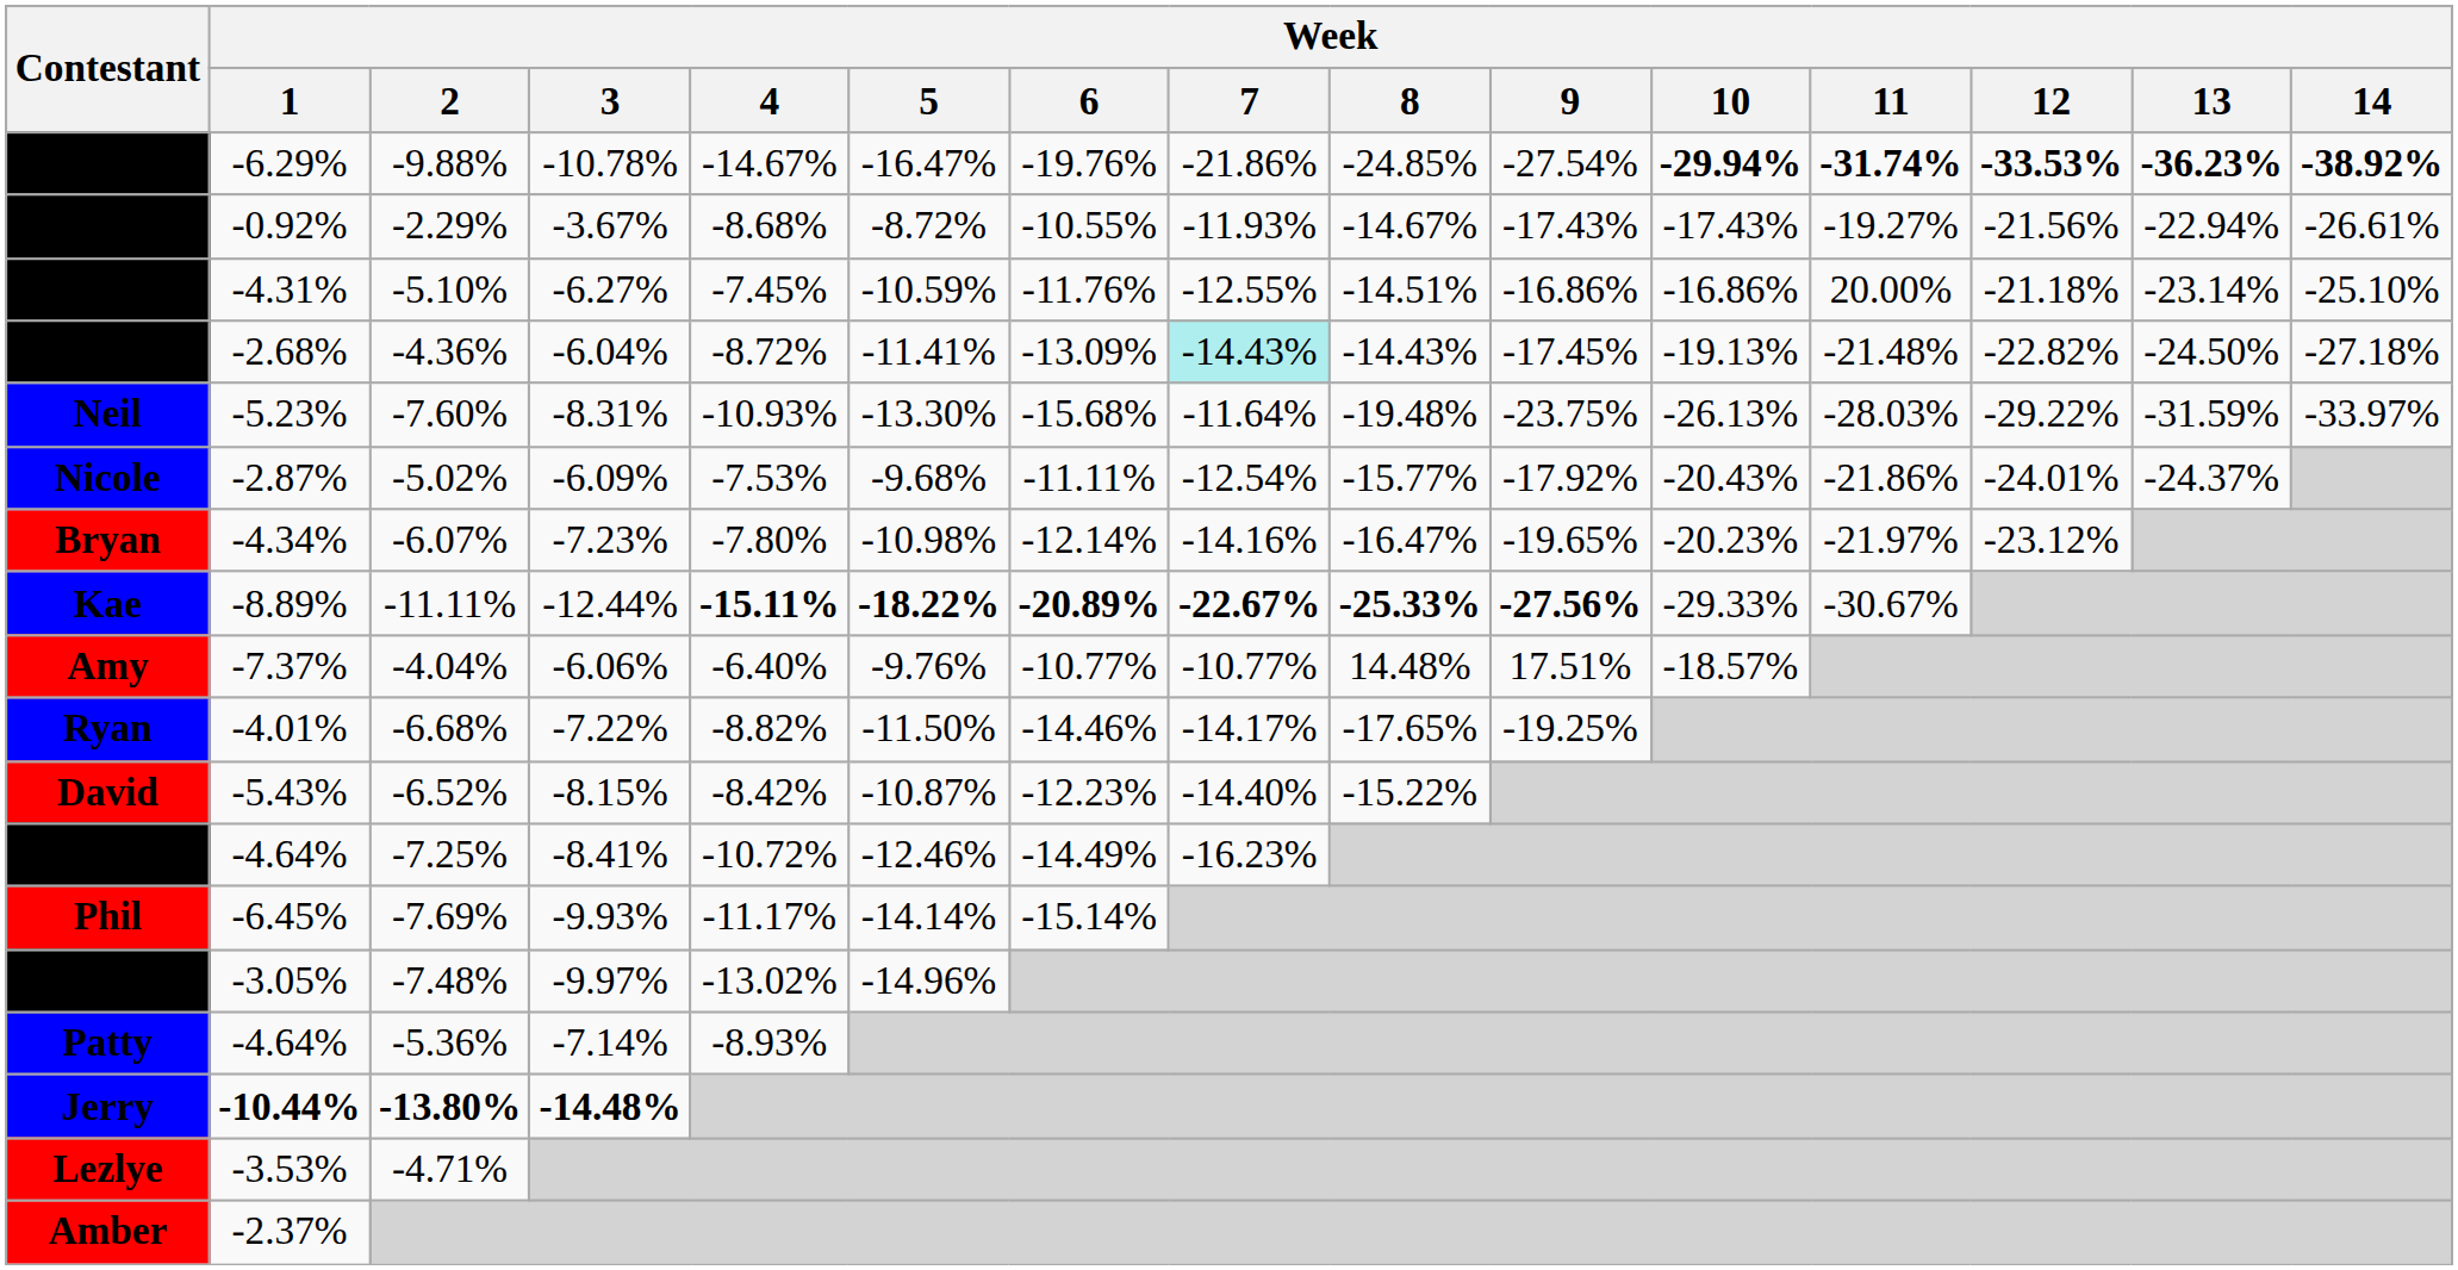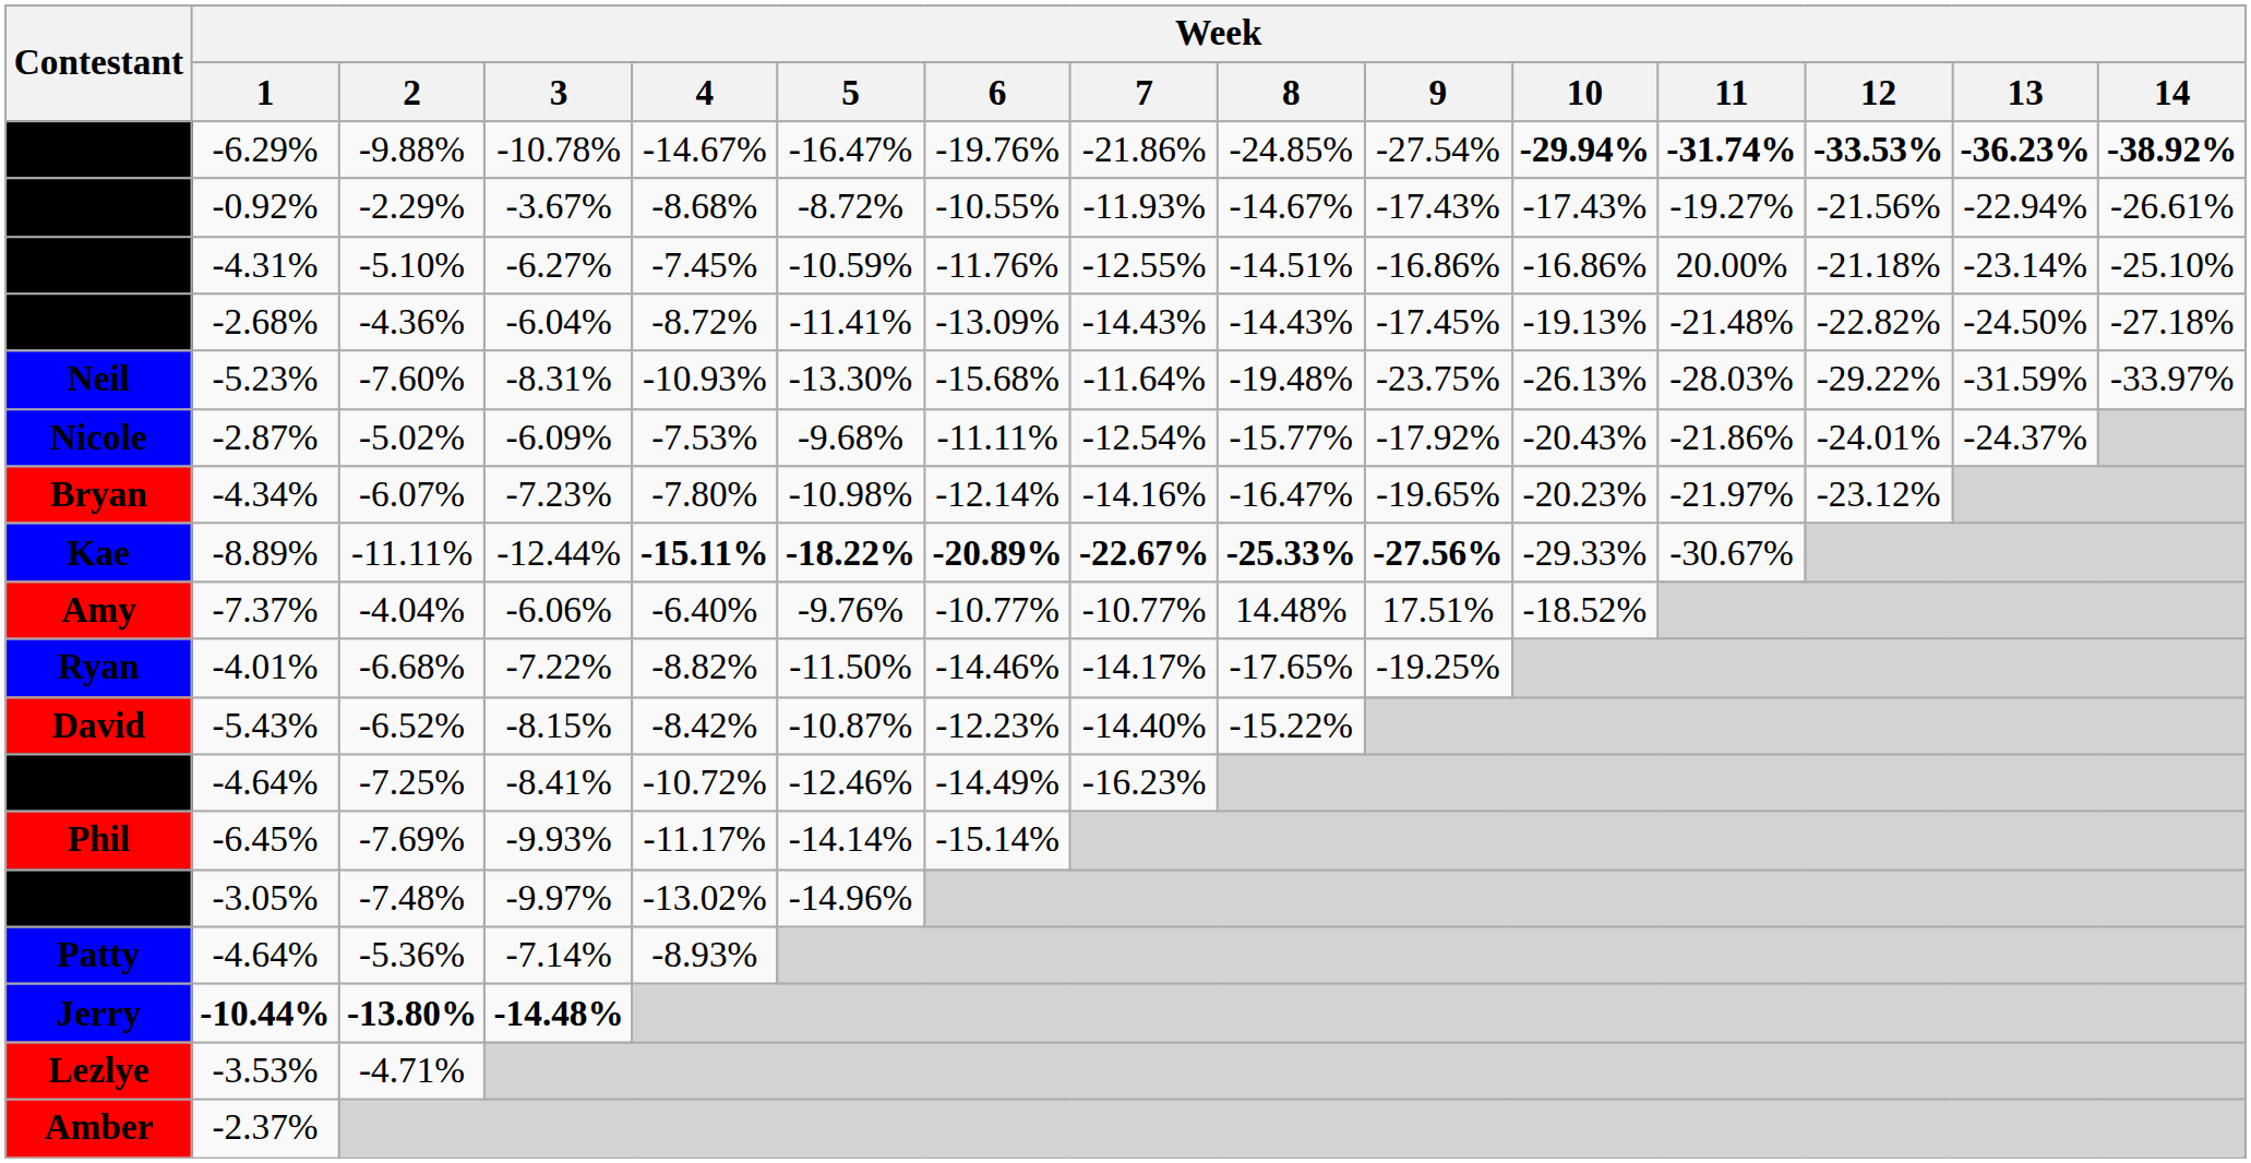Isabeau | Week / 7: paleturquoise background -> no background
Amy | Week / 10: -18.57% -> -18.52%
